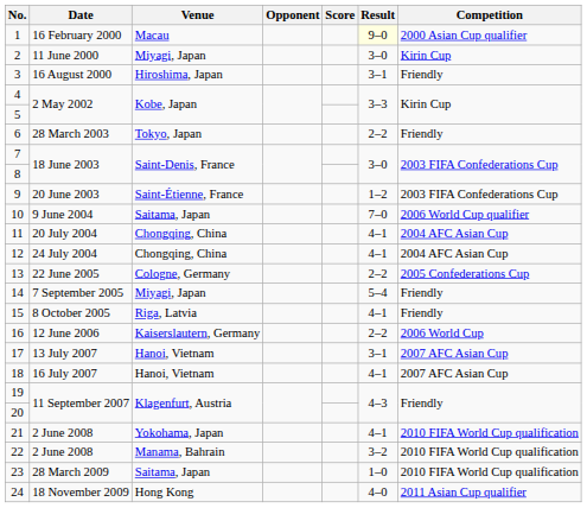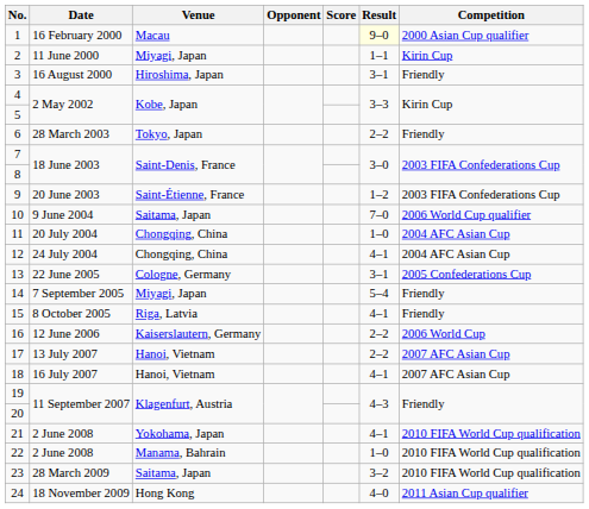2 | Result: 3–0 -> 1–1
11 | Result: 4–1 -> 1–0
13 | Result: 2–2 -> 3–1
17 | Result: 3–1 -> 2–2
22 | Result: 3–2 -> 1–0
23 | Result: 1–0 -> 3–2
